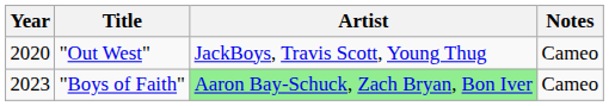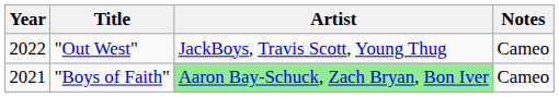"Out West" | Year: 2020 -> 2022
"Boys of Faith" | Year: 2023 -> 2021
